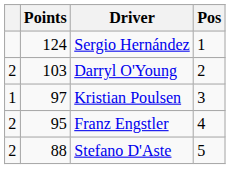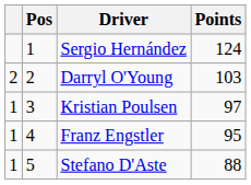columns swapped: Pos <-> Points
Franz Engstler | column 1: 2 -> 1
Stefano D'Aste | column 1: 2 -> 1
